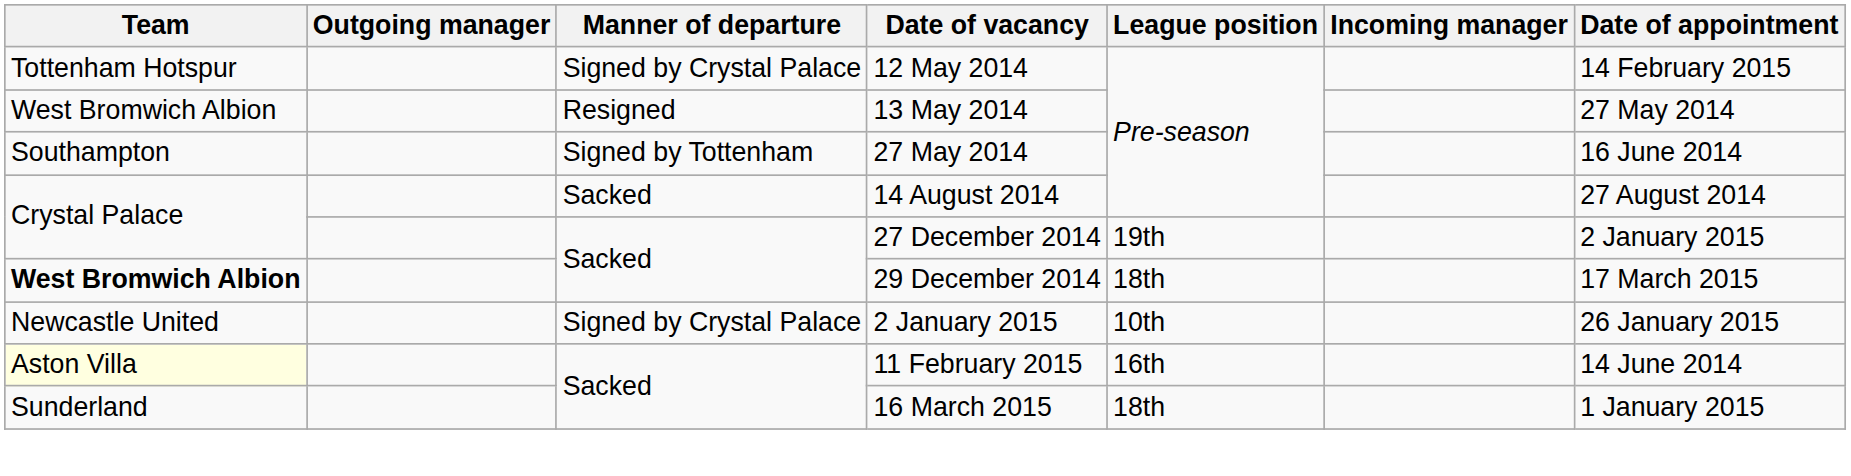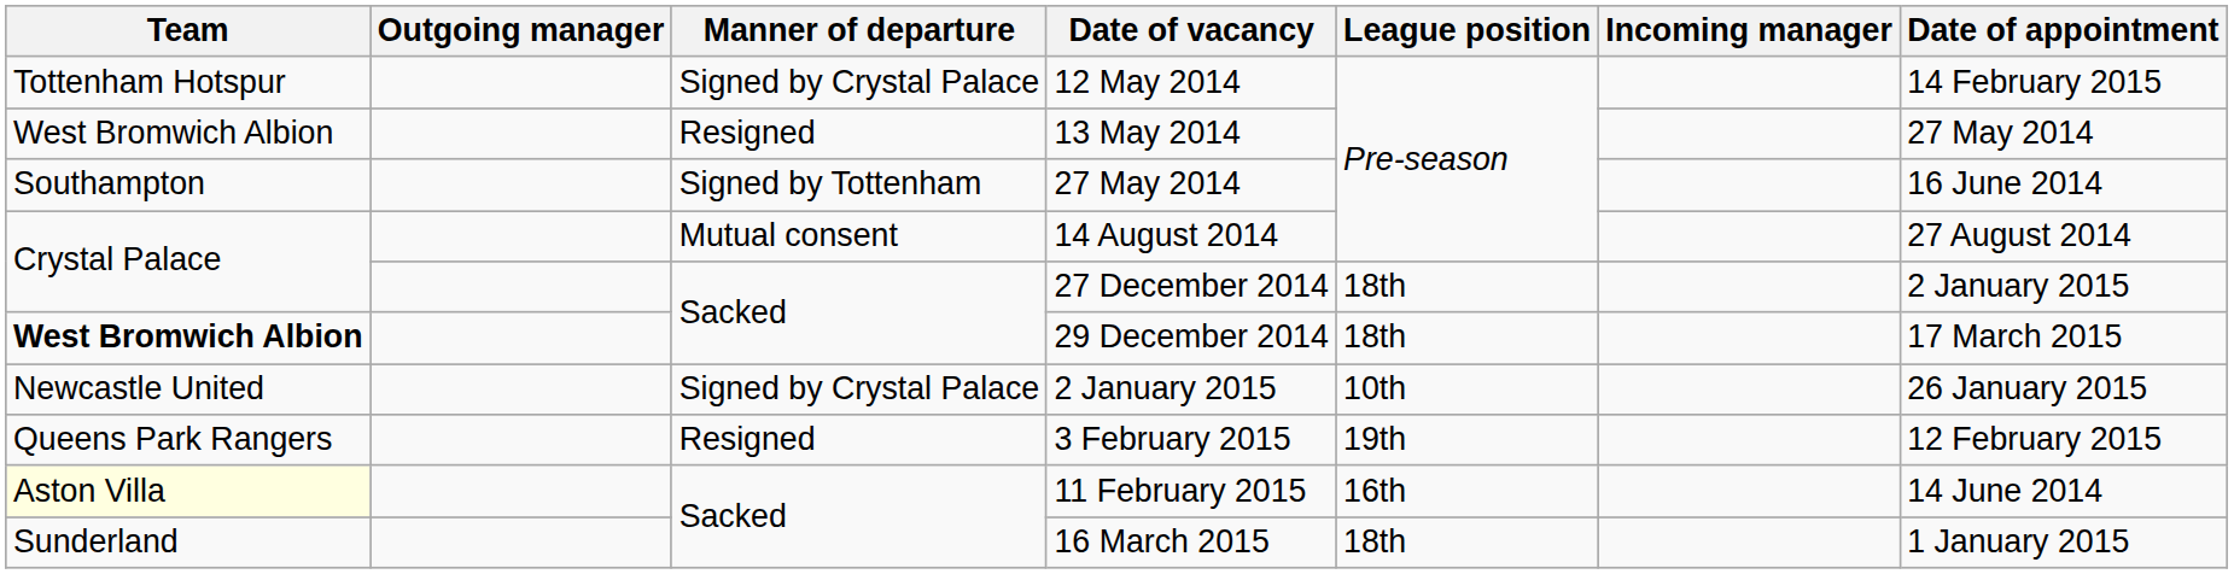14 August 2014 | Manner of departure: Sacked -> Mutual consent
27 December 2014 | League position: 19th -> 18th
+ row: Queens Park Rangers | Resigned | 3 February 2015 | 19th | 12 February 2015
